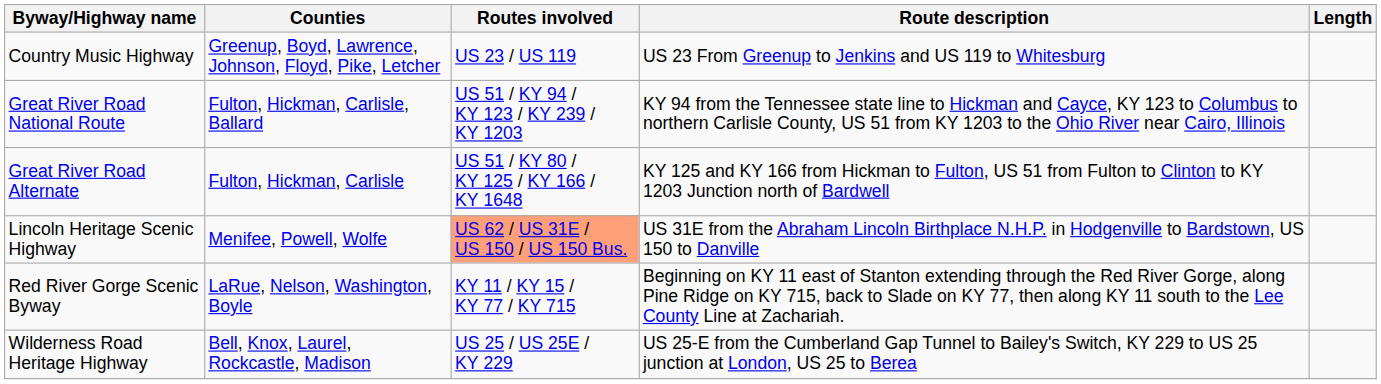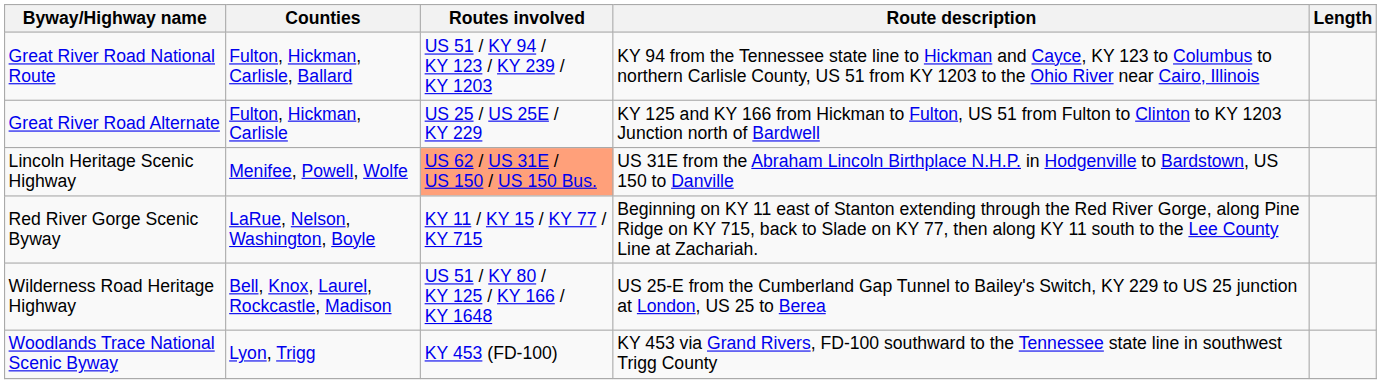- row: Country Music Highway | Greenup, Boyd, Lawrence, Johnson, Floyd, Pike, Letcher | US 23 / US 119 | US 23 From Greenup to Jenkins and US 119 to Whitesburg
Great River Road Alternate | Routes involved: US 51 / KY 80 / KY 125 / KY 166 / KY 1648 -> US 25 / US 25E / KY 229
Wilderness Road Heritage Highway | Routes involved: US 25 / US 25E / KY 229 -> US 51 / KY 80 / KY 125 / KY 166 / KY 1648
+ row: Woodlands Trace National Scenic Byway | Lyon, Trigg | KY 453 (FD-100) | KY 453 via Grand Rivers, FD-100 southward to the Tennessee state line in southwest Trigg County
